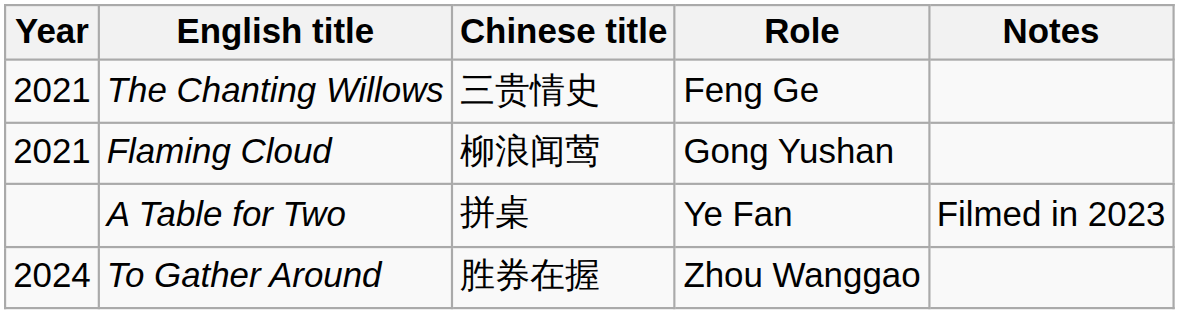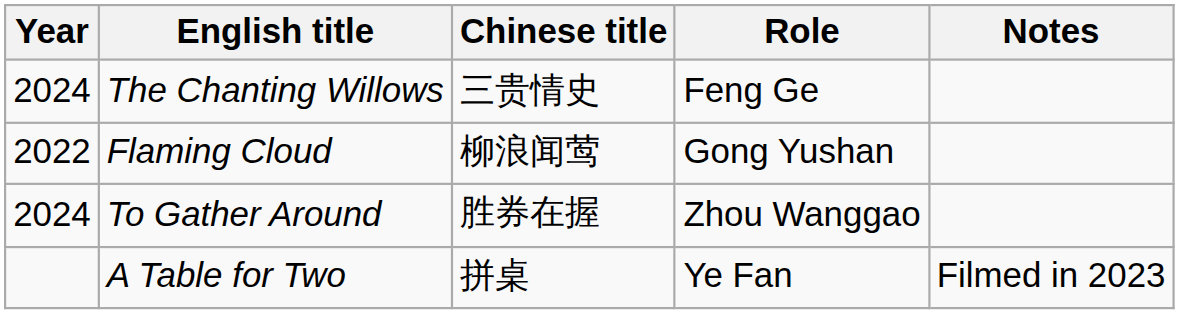The Chanting Willows | Year: 2021 -> 2024
Flaming Cloud | Year: 2021 -> 2022
rows swapped: To Gather Around <-> A Table for Two
